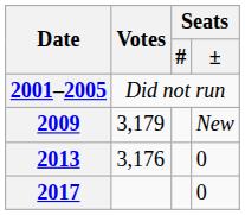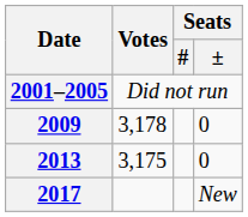2009 | Votes: 3,179 -> 3,178
2009 | Seats / ±: New -> 0
2013 | Votes: 3,176 -> 3,175
2017 | Seats / ±: 0 -> New
